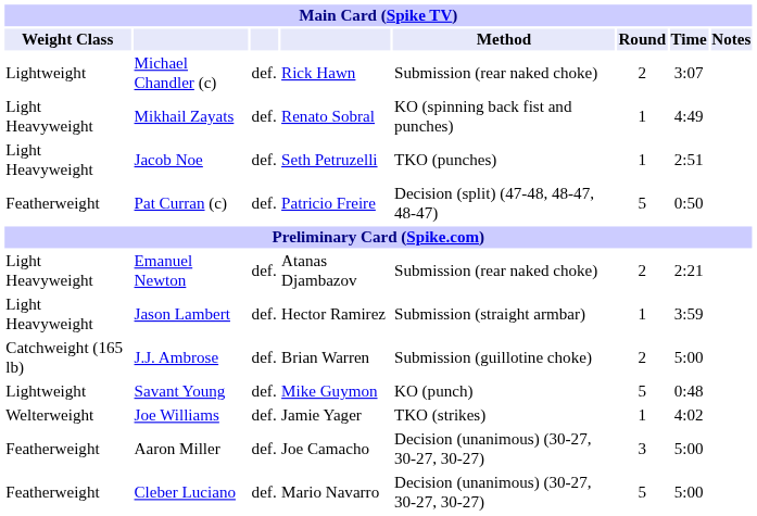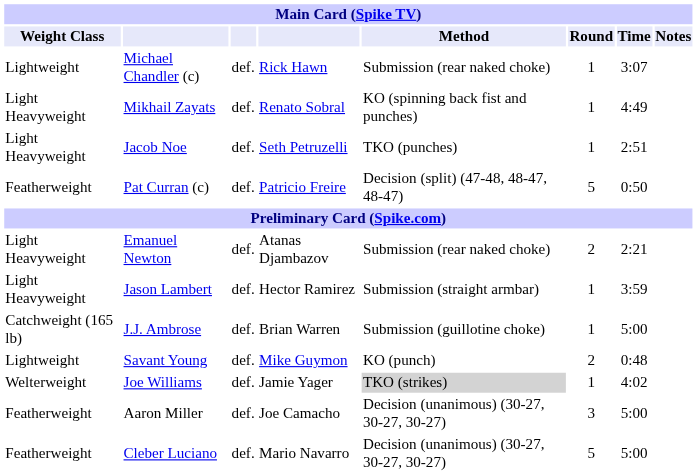Michael Chandler (c) | Round: 2 -> 1
J.J. Ambrose | Round: 2 -> 1
Savant Young | Round: 5 -> 2
Joe Williams | Method: no background -> lightgrey background
